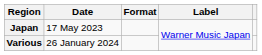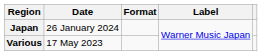Japan | Date: 17 May 2023 -> 26 January 2024
Various | Date: 26 January 2024 -> 17 May 2023
